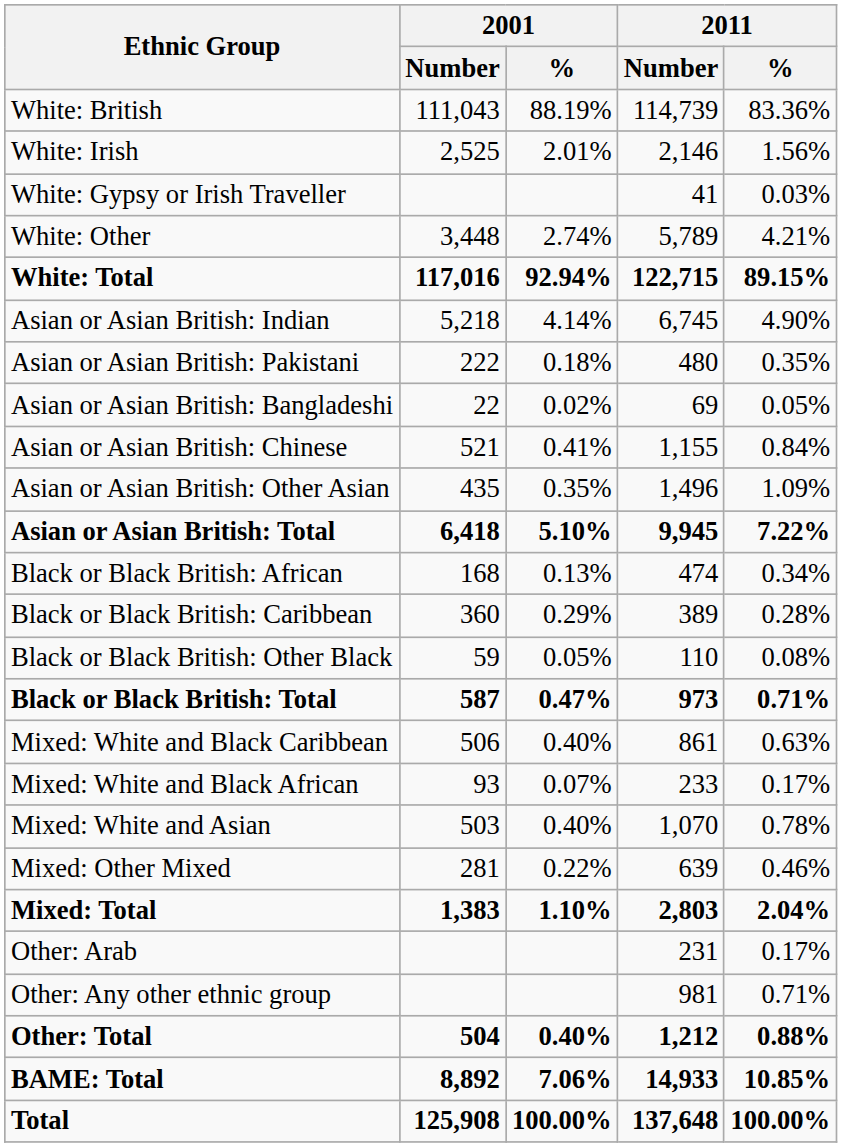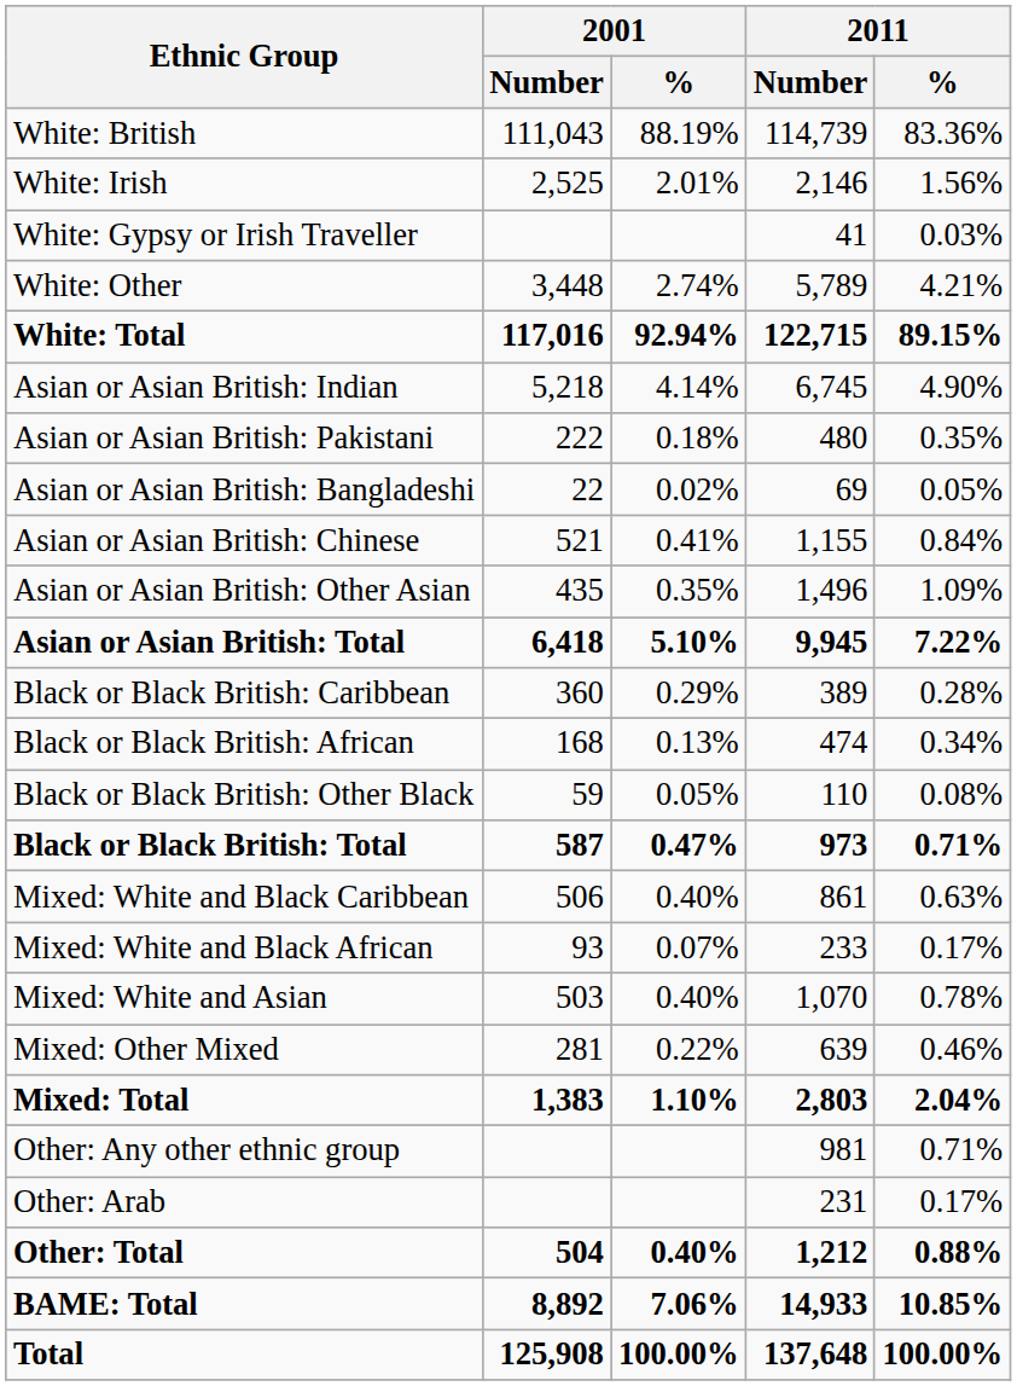rows swapped: Black or Black British: Caribbean <-> Black or Black British: African
rows swapped: Other: Arab <-> Other: Any other ethnic group
